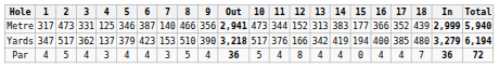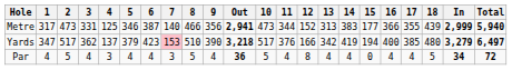Metre | 17: 352 -> 355
Yards | 7: no background -> pink background
Yards | Total: 6,194 -> 6,497
Par | 18: 7 -> 5
Par | In: 36 -> 34
